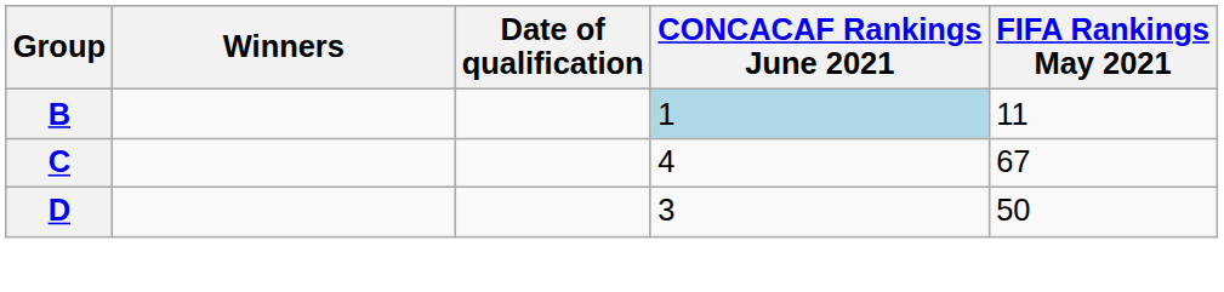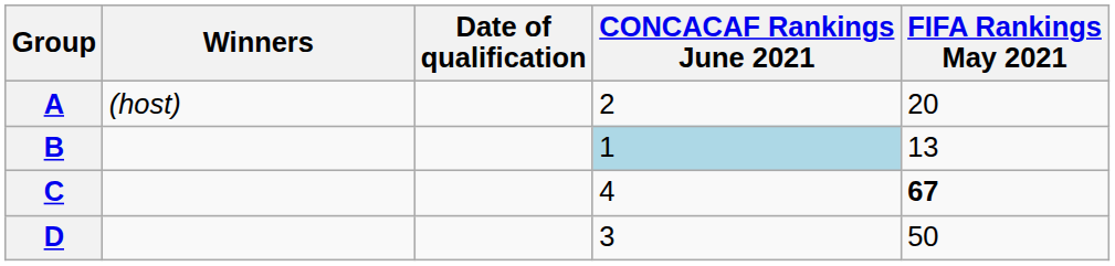+ row: A | (host) | 2 | 20
B | FIFA Rankings May 2021: 11 -> 13
C | FIFA Rankings May 2021: normal -> bold
